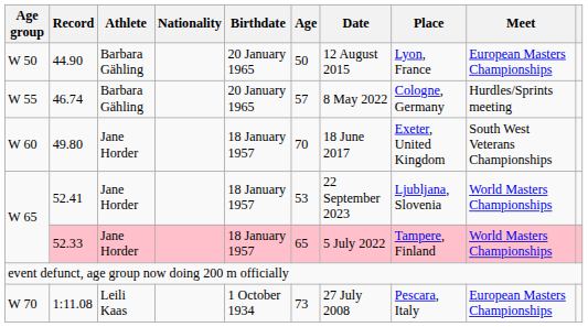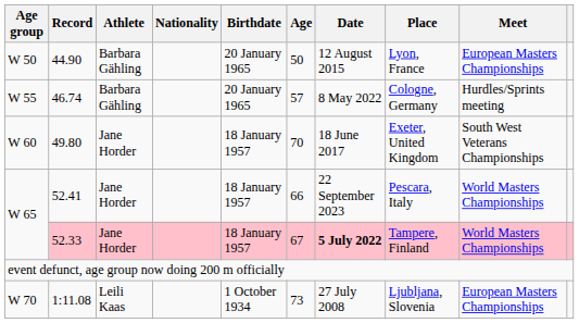52.41 | Age: 53 -> 66
52.41 | Place: Ljubljana, Slovenia -> Pescara, Italy
52.33 | Age: 65 -> 67
52.33 | Date: normal -> bold
1:11.08 | Place: Pescara, Italy -> Ljubljana, Slovenia
